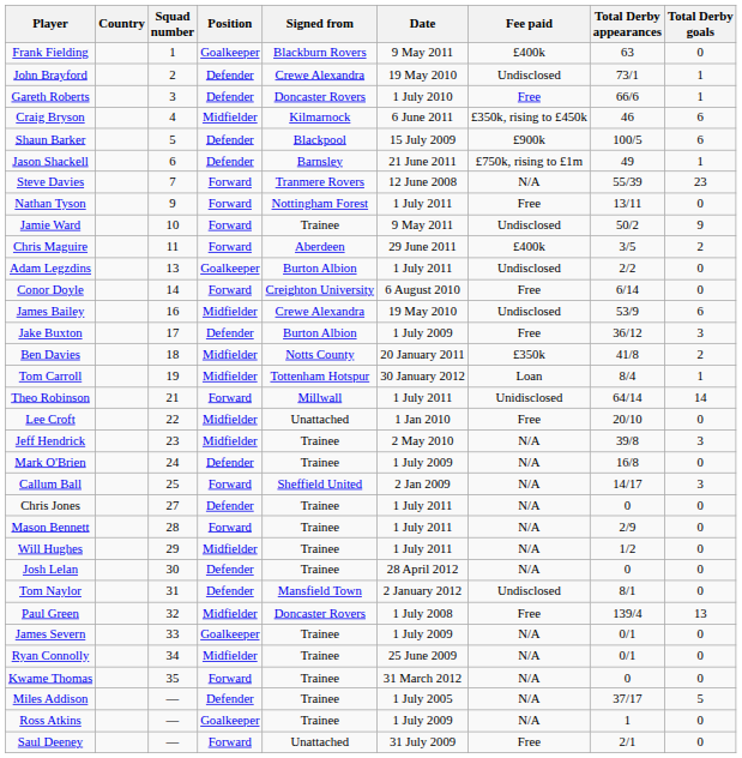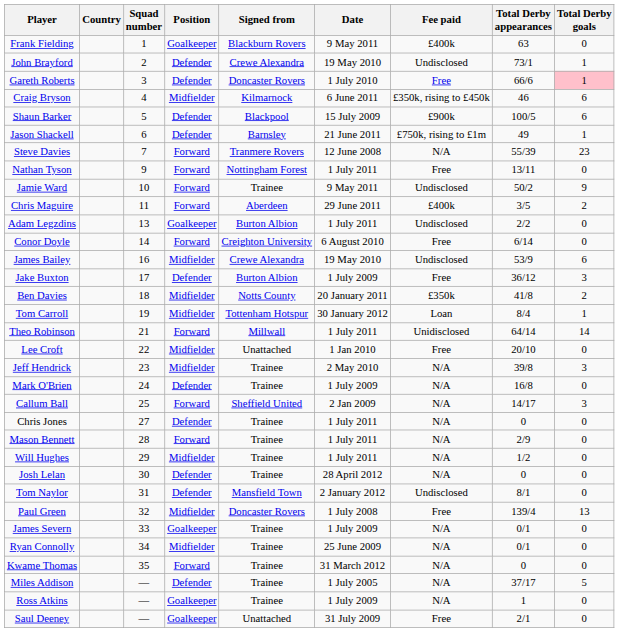Gareth Roberts | Total Derby goals: no background -> pink background
Saul Deeney | Position: Forward -> Goalkeeper
